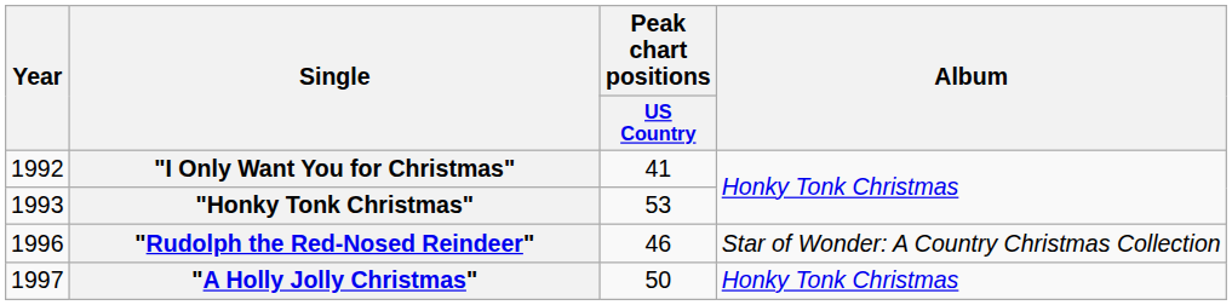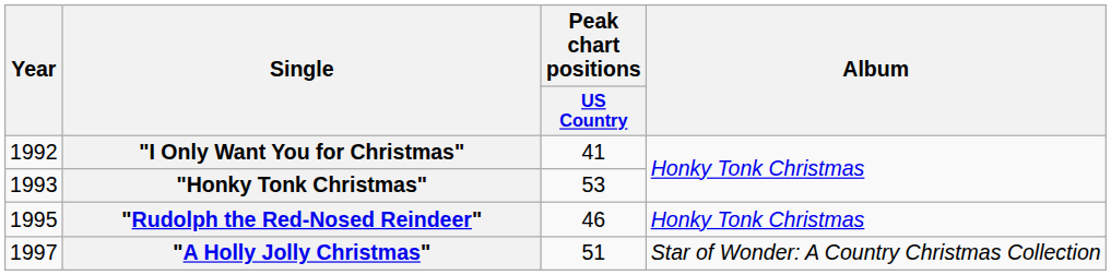"Rudolph the Red-Nosed Reindeer" | Year: 1996 -> 1995
"Rudolph the Red-Nosed Reindeer" | Album: Star of Wonder: A Country Christmas Collection -> Honky Tonk Christmas
"A Holly Jolly Christmas" | Peak chart positions / US Country: 50 -> 51
"A Holly Jolly Christmas" | Album: Honky Tonk Christmas -> Star of Wonder: A Country Christmas Collection
